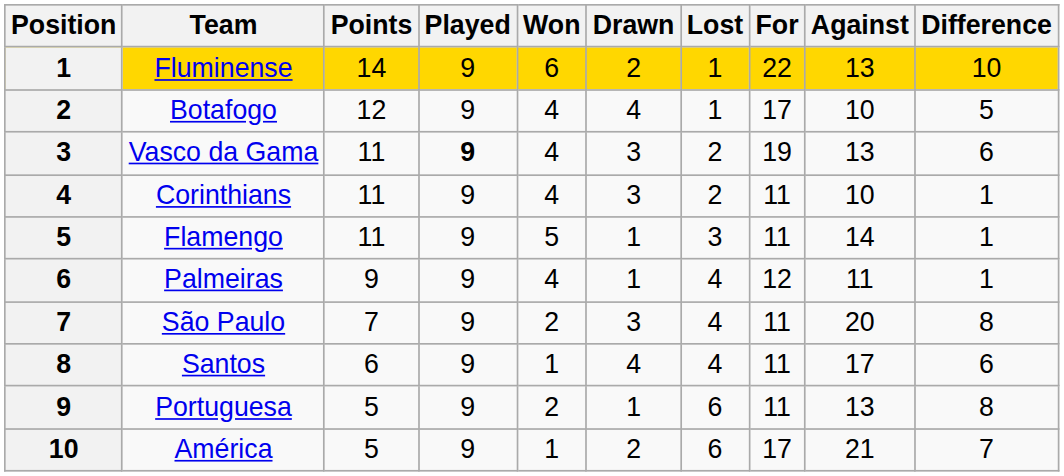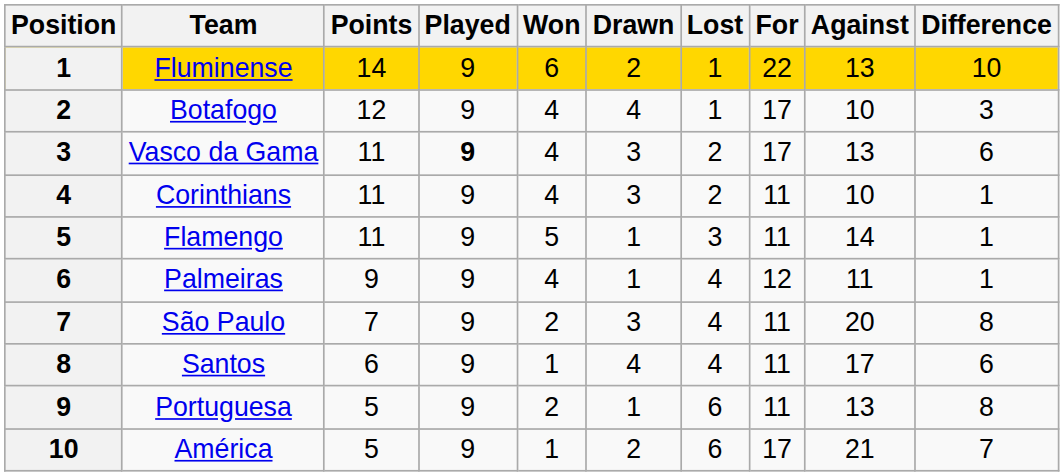Botafogo | Difference: 5 -> 3
Vasco da Gama | For: 19 -> 17
